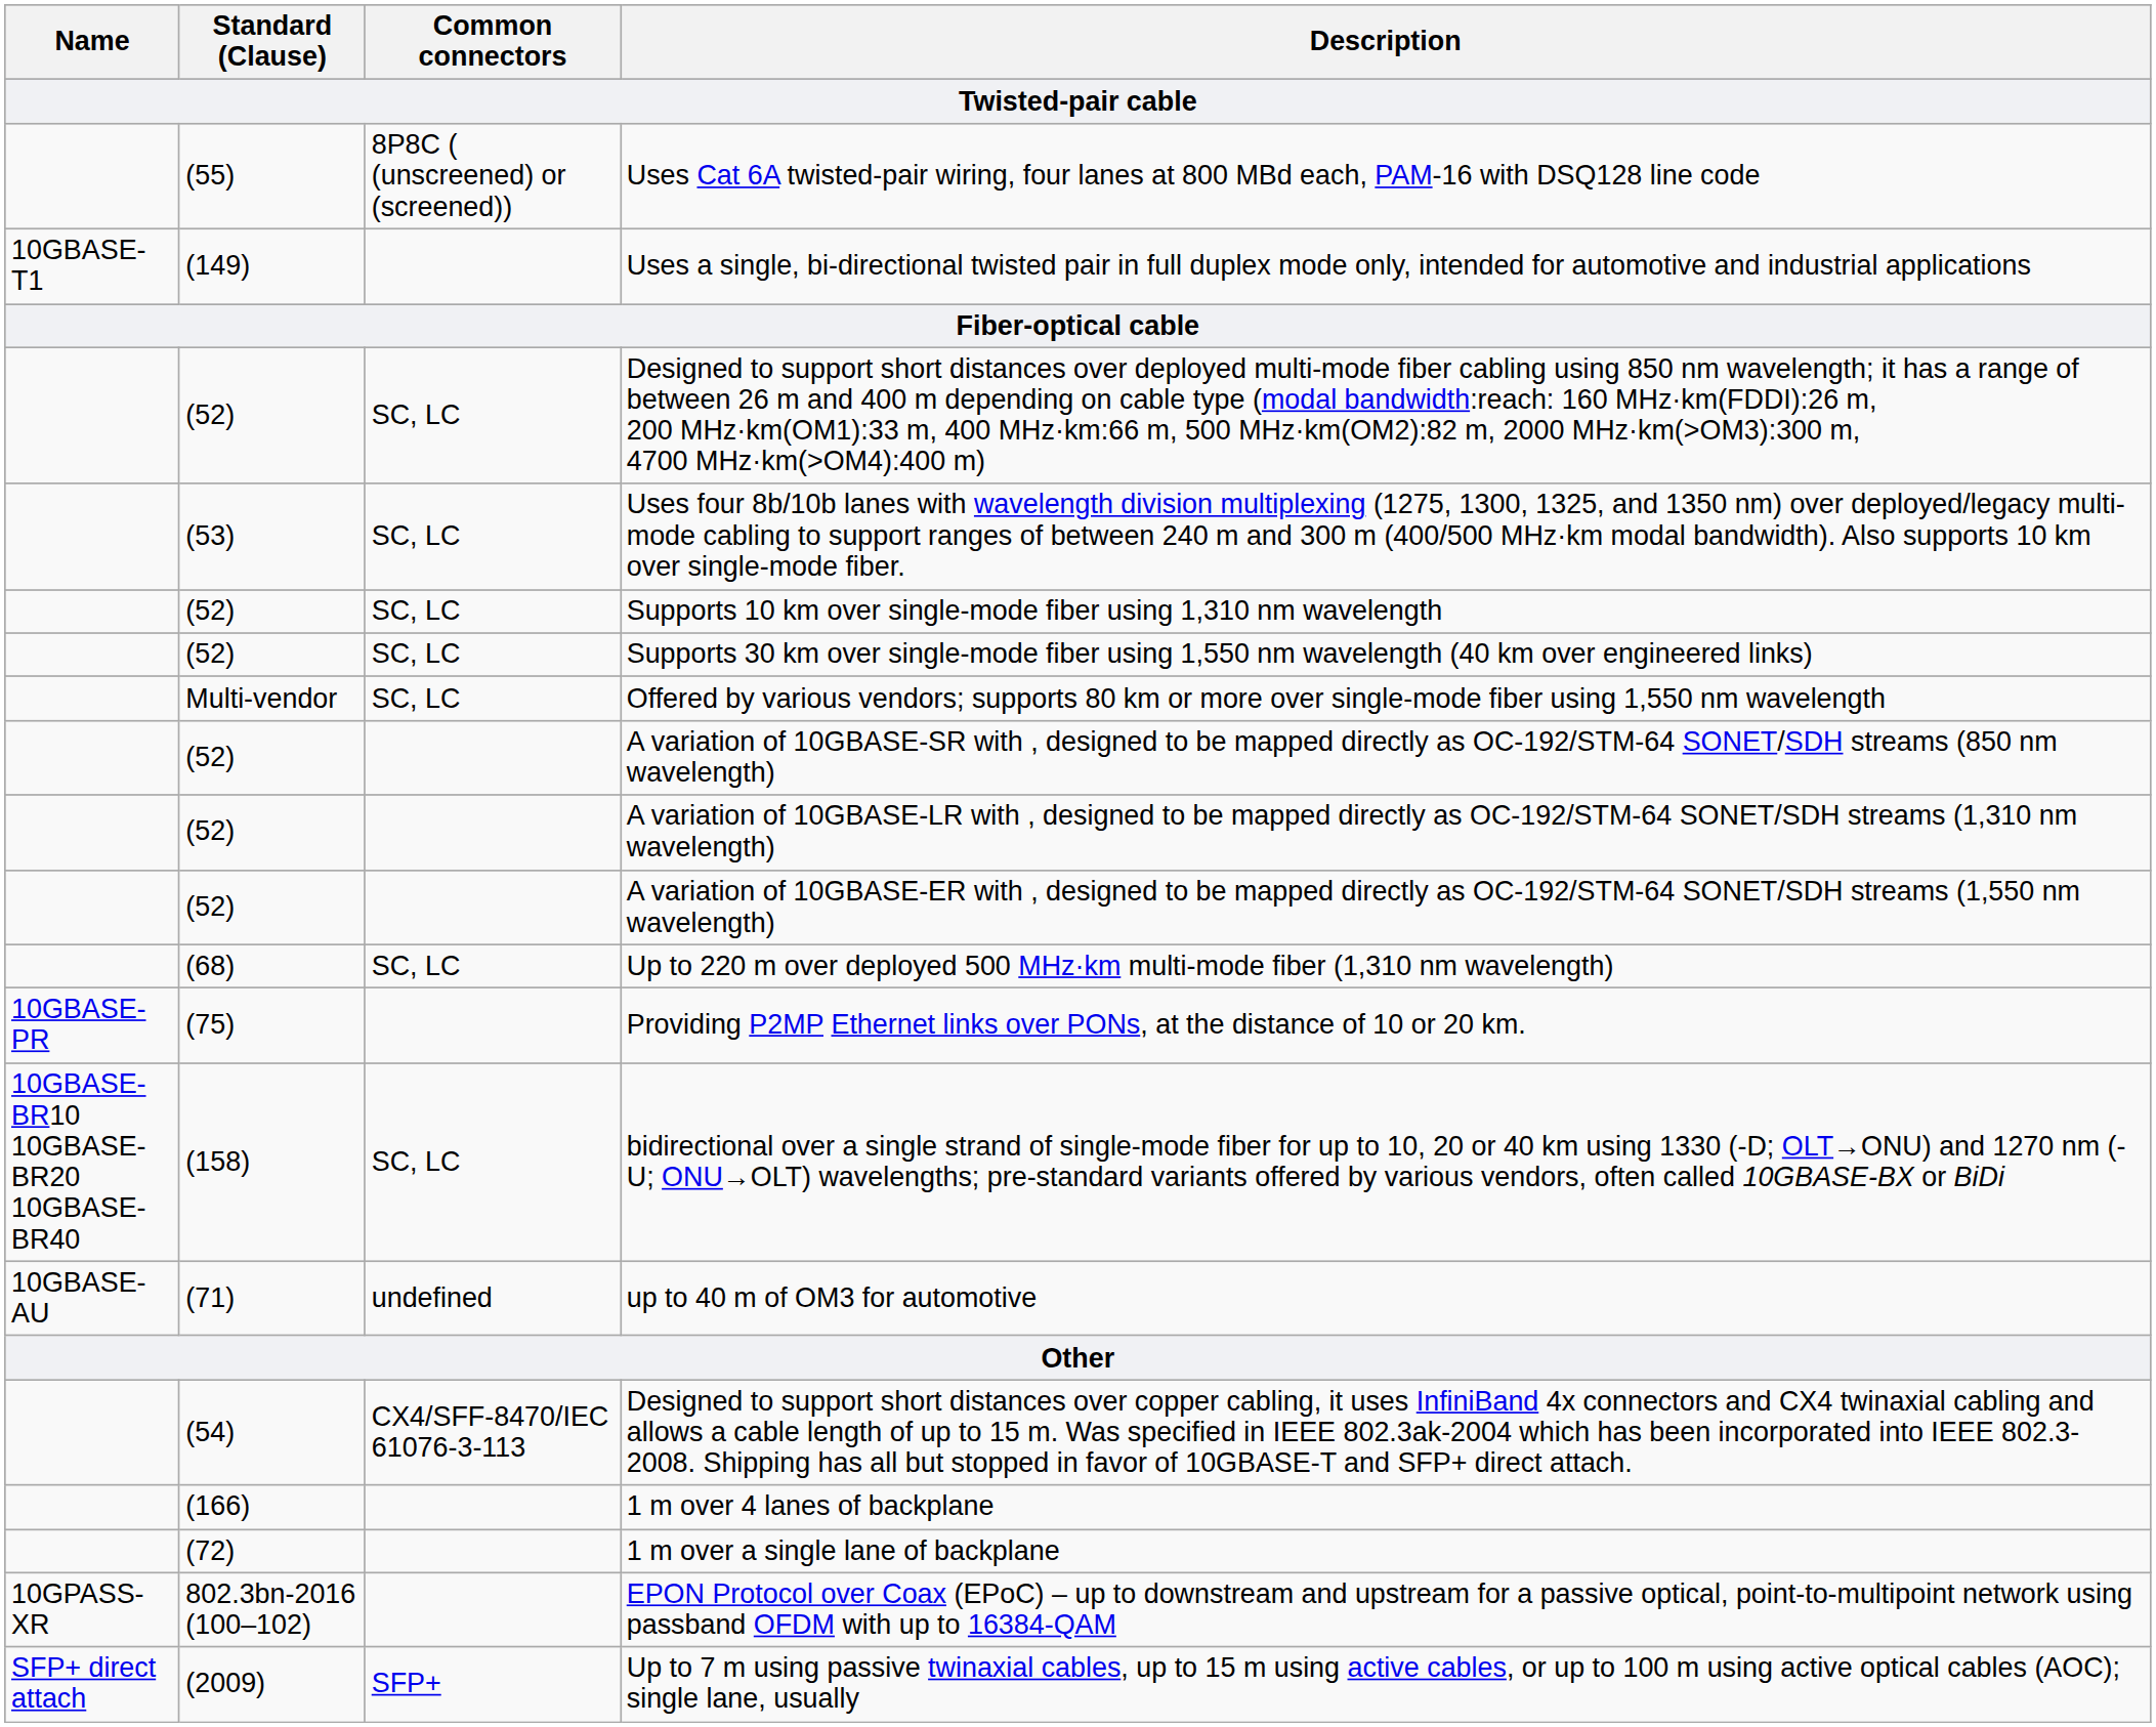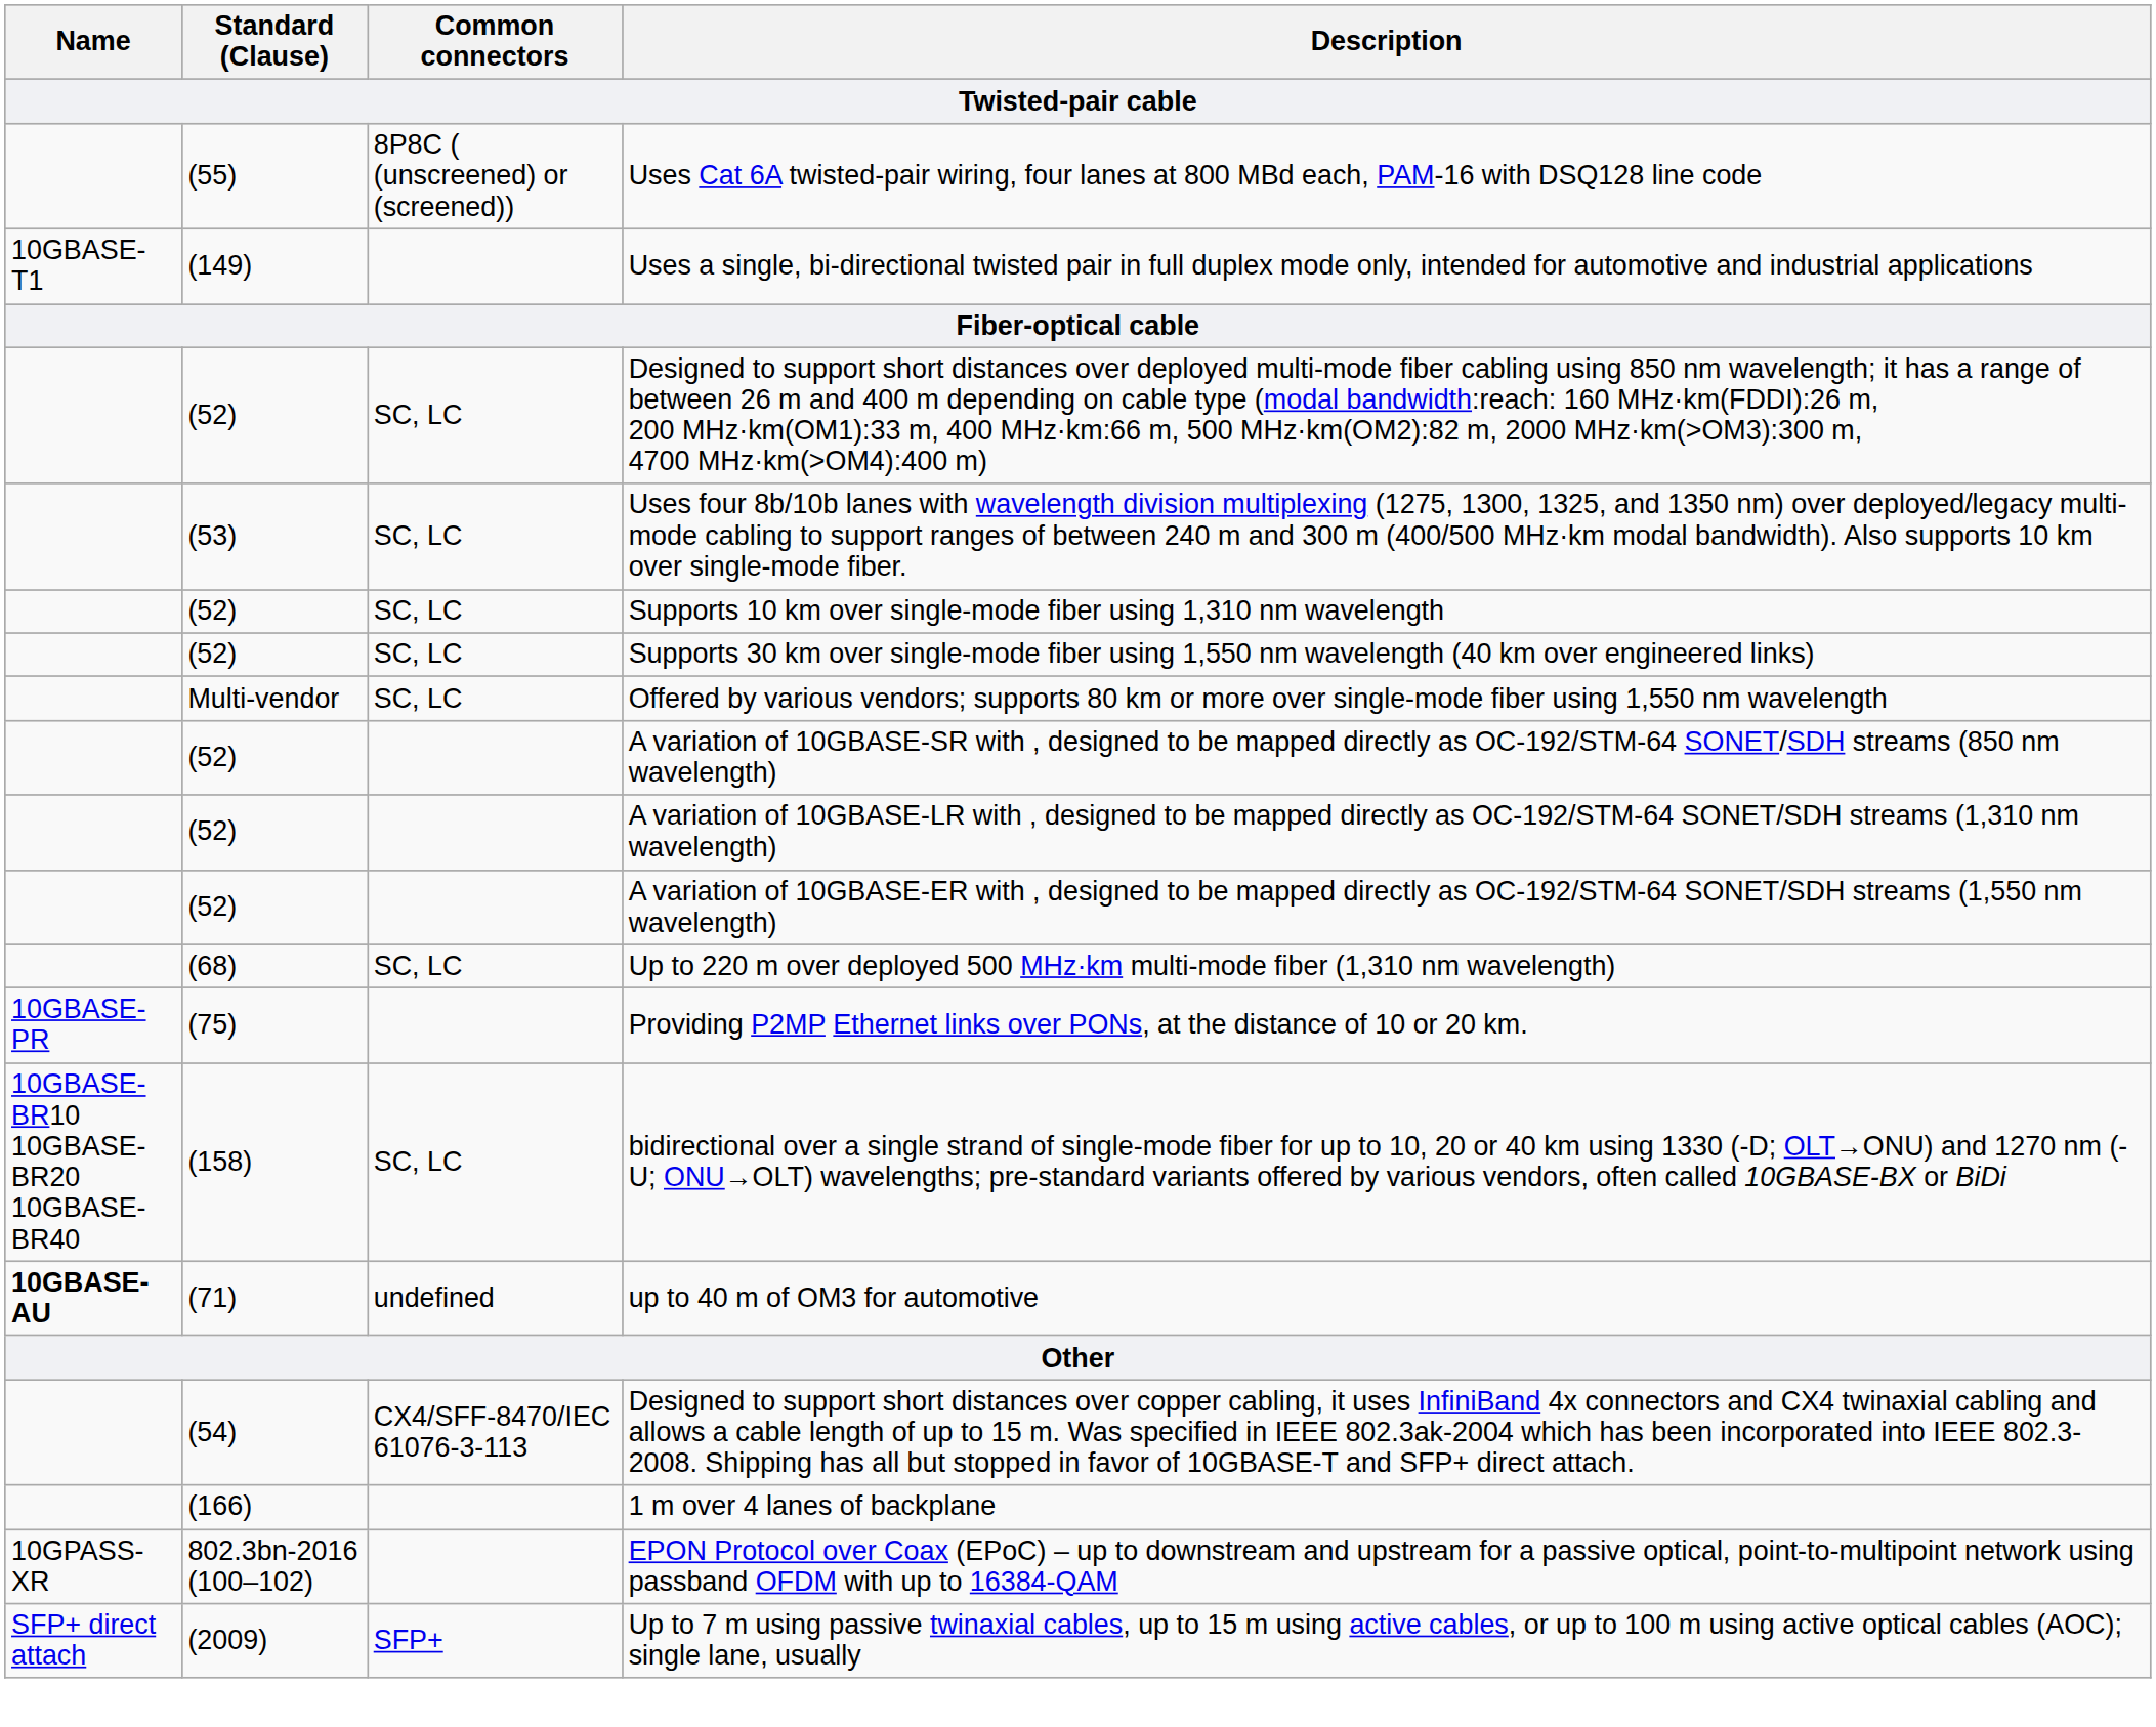up to 40 m of OM3 for automotive | Name: normal -> bold
- row: (72) | 1 m over a single lane of backplane
